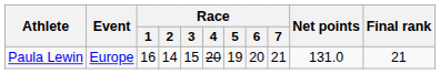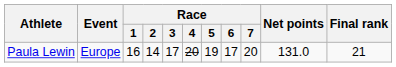Paula Lewin | Race / 3: 15 -> 17
Paula Lewin | Race / 6: 20 -> 17
Paula Lewin | Race / 7: 21 -> 20
